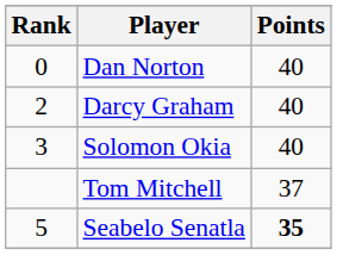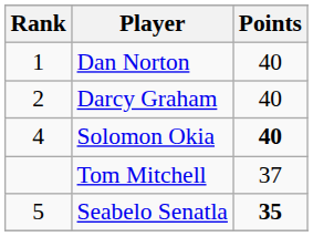Dan Norton | Rank: 0 -> 1
Solomon Okia | Rank: 3 -> 4
Solomon Okia | Points: normal -> bold
